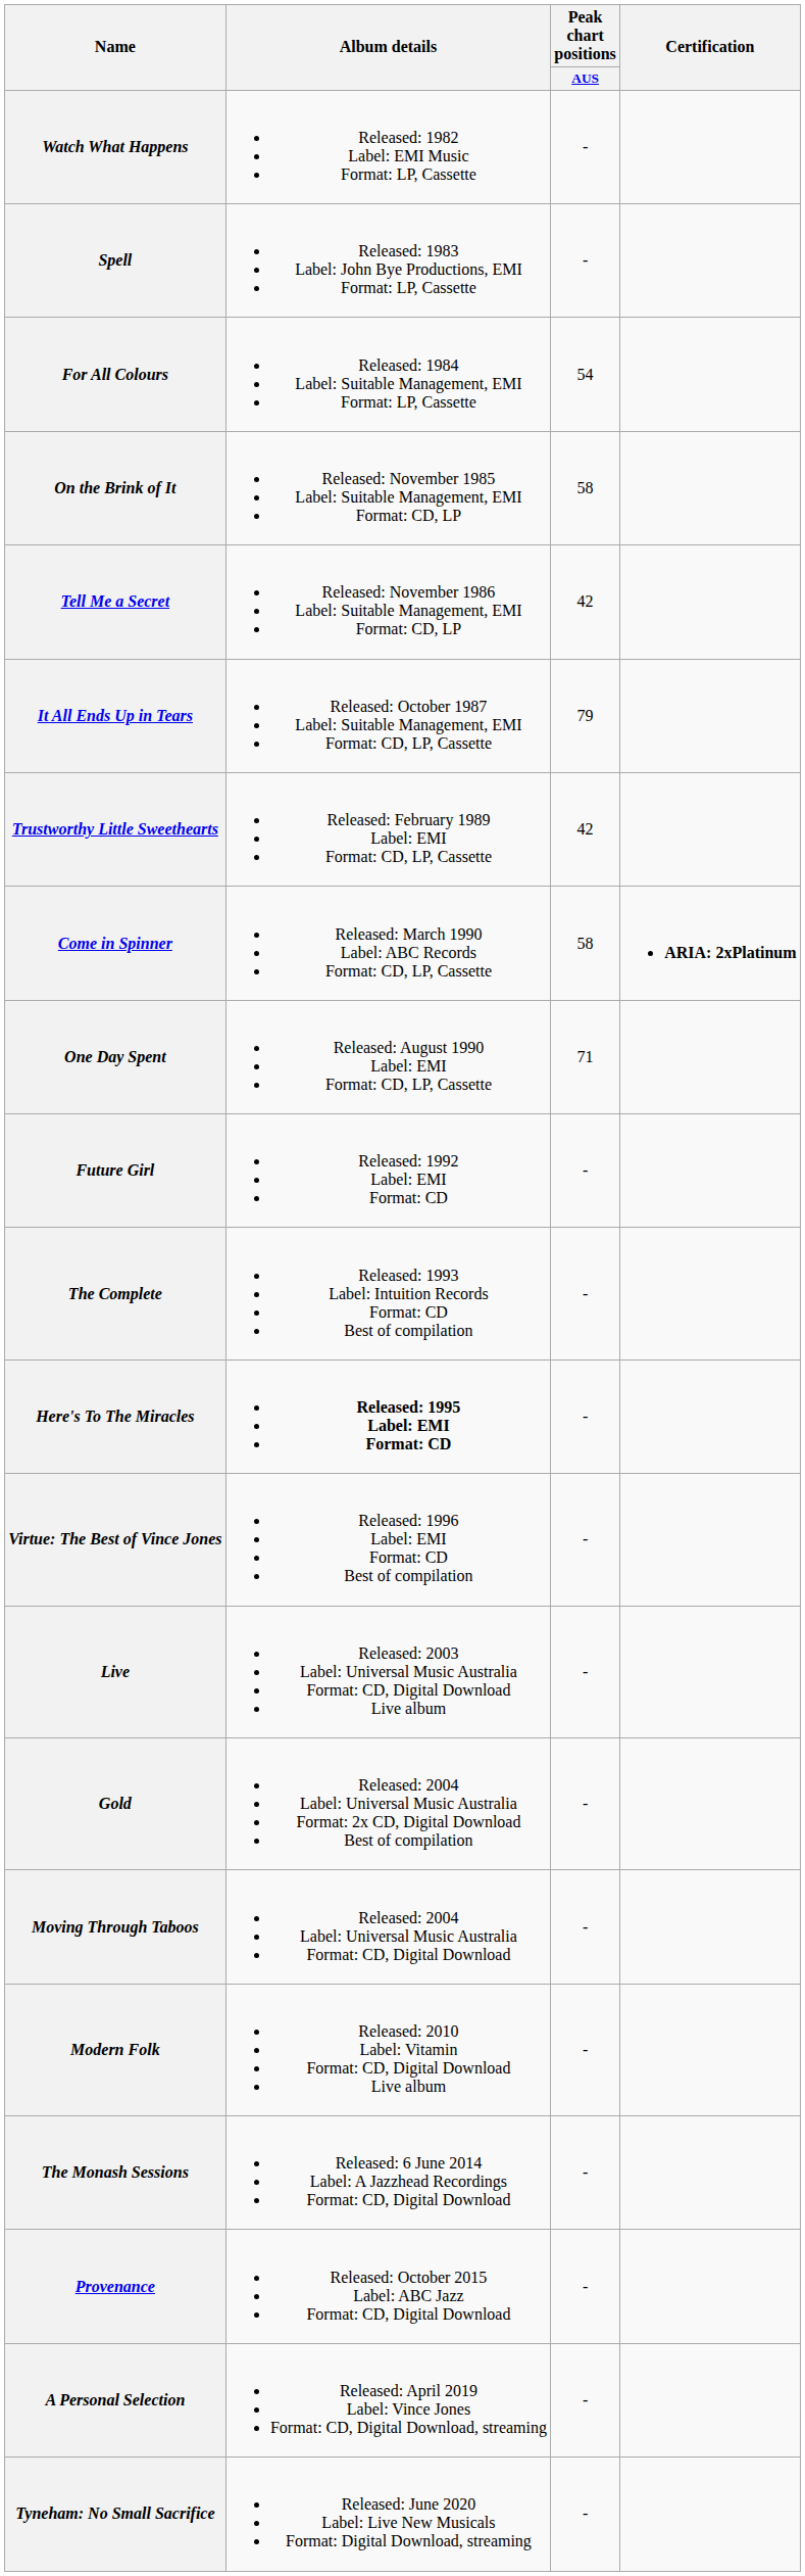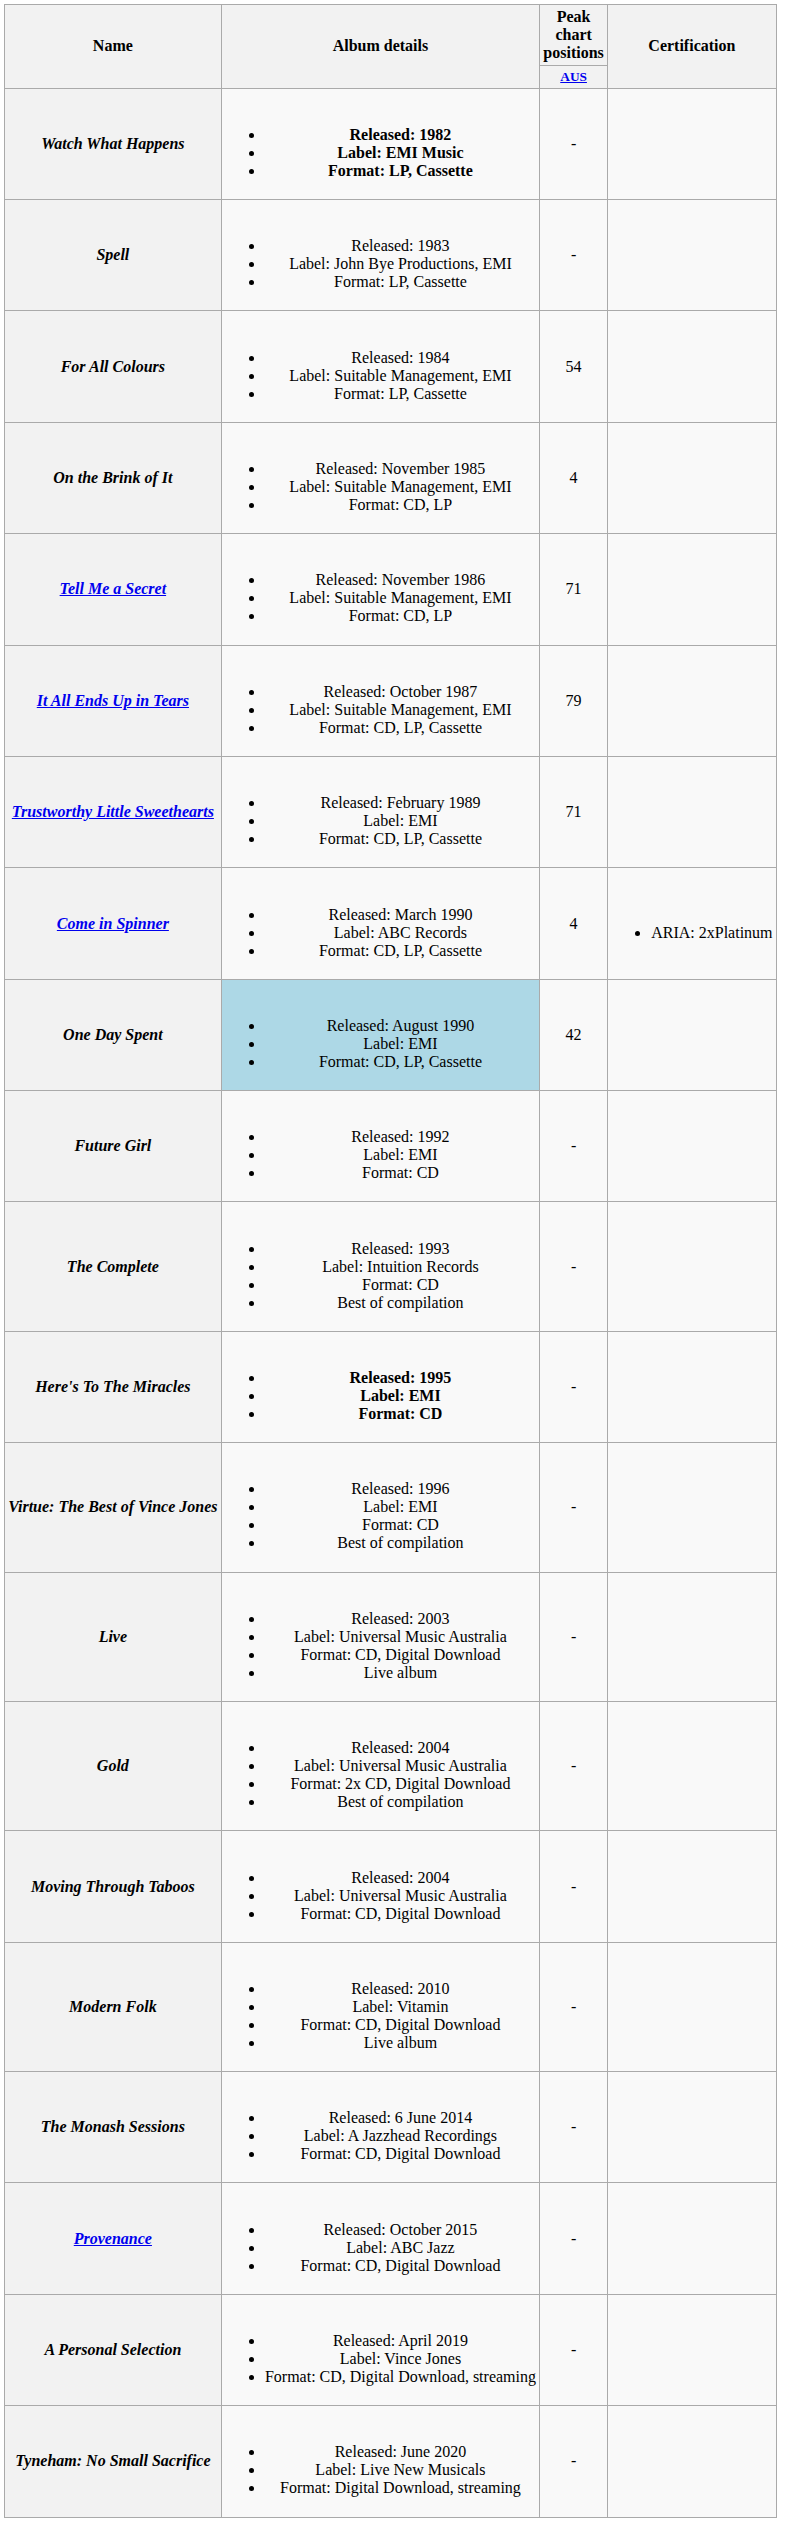Watch What Happens | Album details: normal -> bold
On the Brink of It | Peak chart positions / AUS: 58 -> 4
Tell Me a Secret | Peak chart positions / AUS: 42 -> 71
Trustworthy Little Sweethearts | Peak chart positions / AUS: 42 -> 71
Come in Spinner | Peak chart positions / AUS: 58 -> 4
Come in Spinner | Certification: bold -> normal
One Day Spent | Album details: no background -> lightblue background
One Day Spent | Peak chart positions / AUS: 71 -> 42
